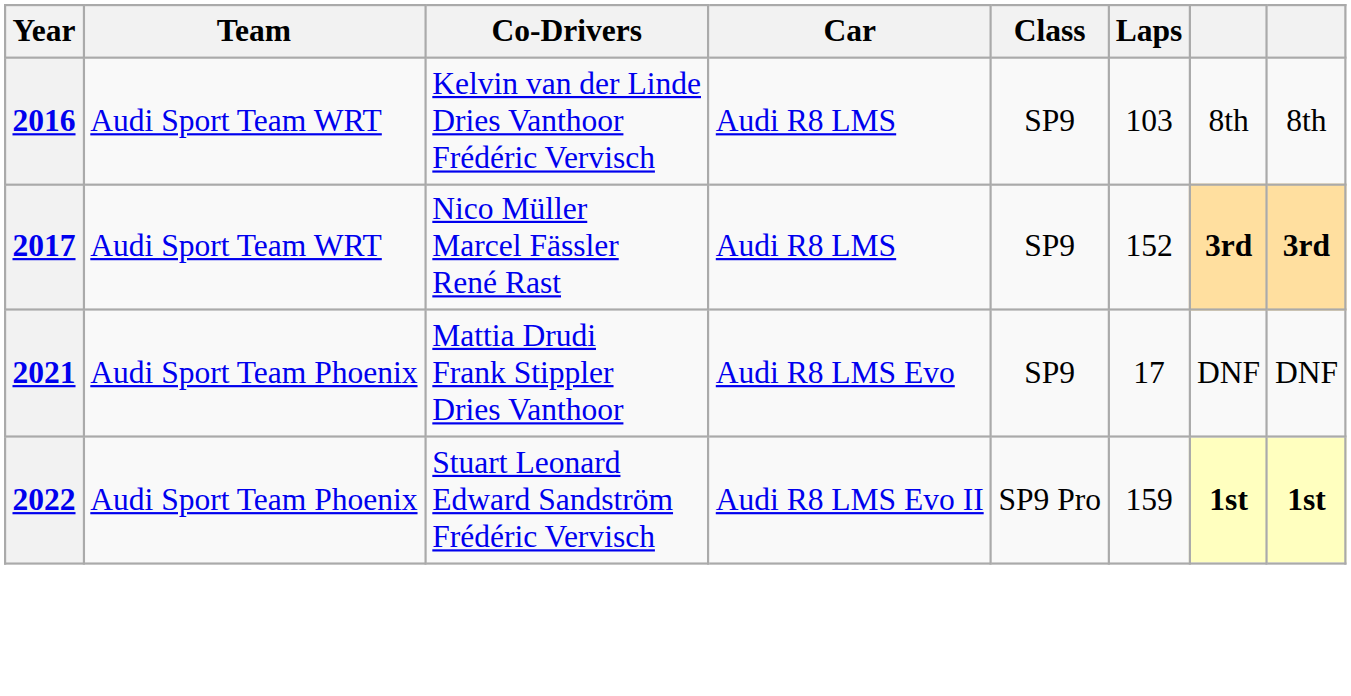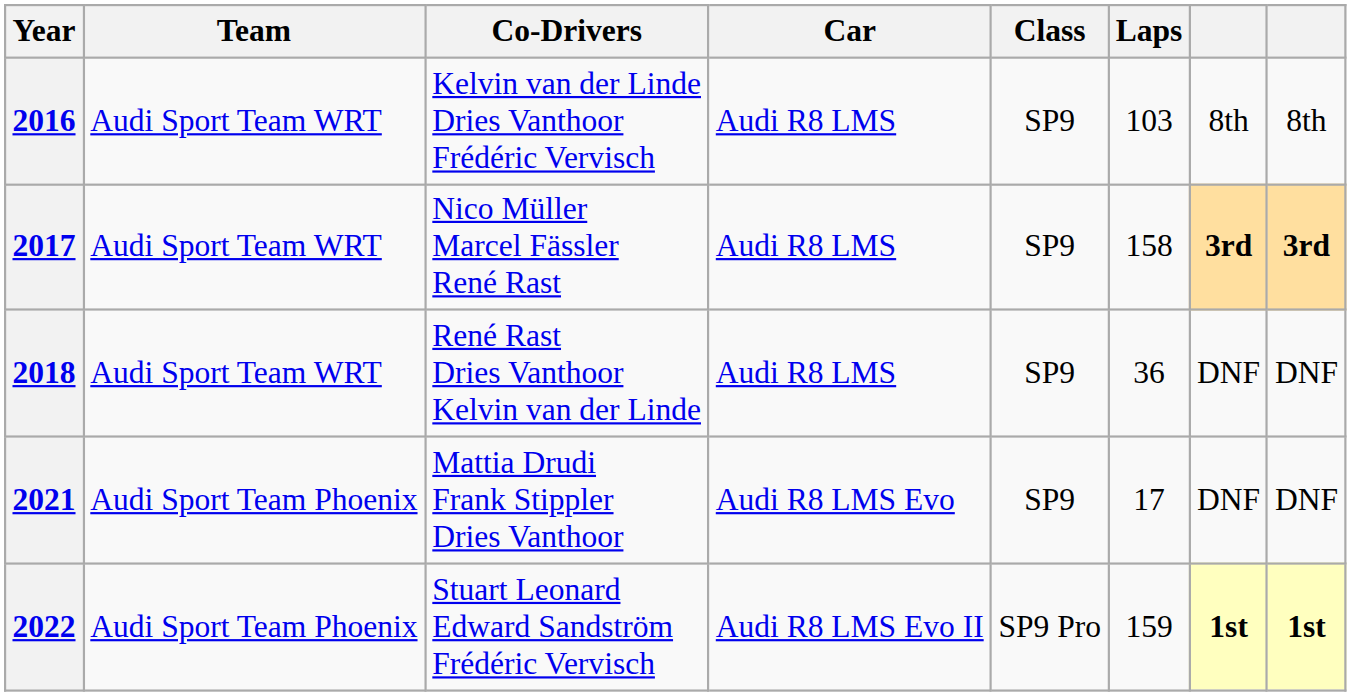2017 | Laps: 152 -> 158
+ row: 2018 | Audi Sport Team WRT | René Rast Dries Vanthoor Kelvin van der Linde | Audi R8 LMS | SP9 | 36 | DNF | DNF
